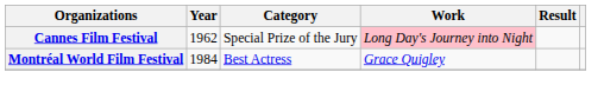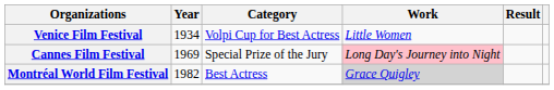+ row: Venice Film Festival | 1934 | Volpi Cup for Best Actress | Little Women
Cannes Film Festival | Year: 1962 -> 1969
Montréal World Film Festival | Year: 1984 -> 1982
Montréal World Film Festival | Work: no background -> lightgrey background
